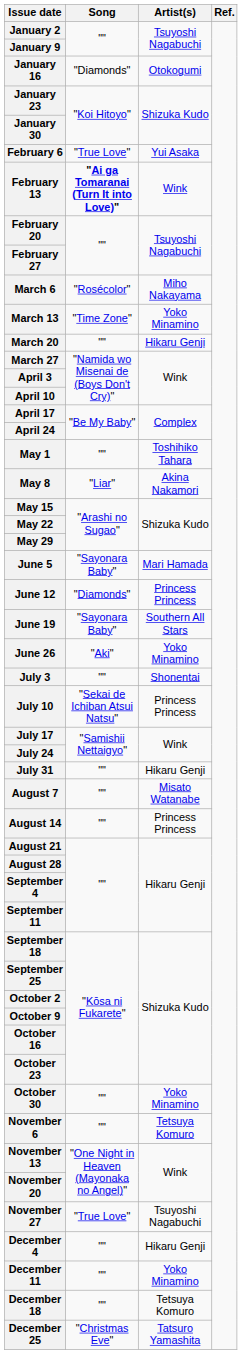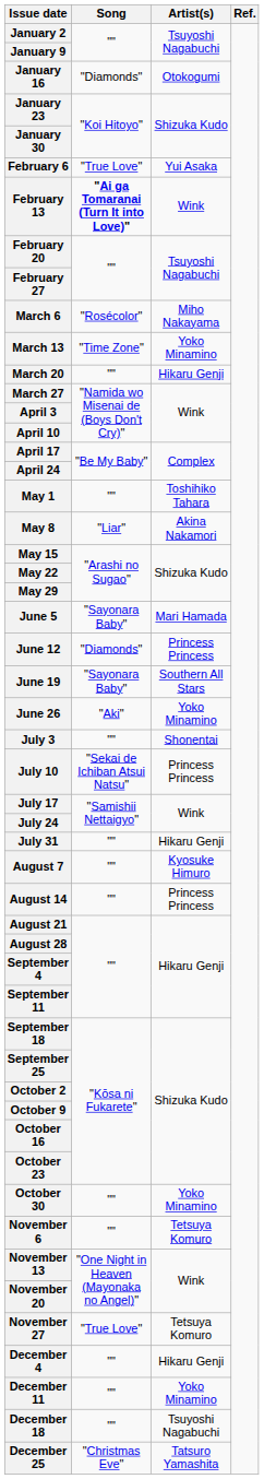August 7 | Artist(s): Misato Watanabe -> Kyosuke Himuro
November 27 | Artist(s): Tsuyoshi Nagabuchi -> Tetsuya Komuro
December 18 | Artist(s): Tetsuya Komuro -> Tsuyoshi Nagabuchi
